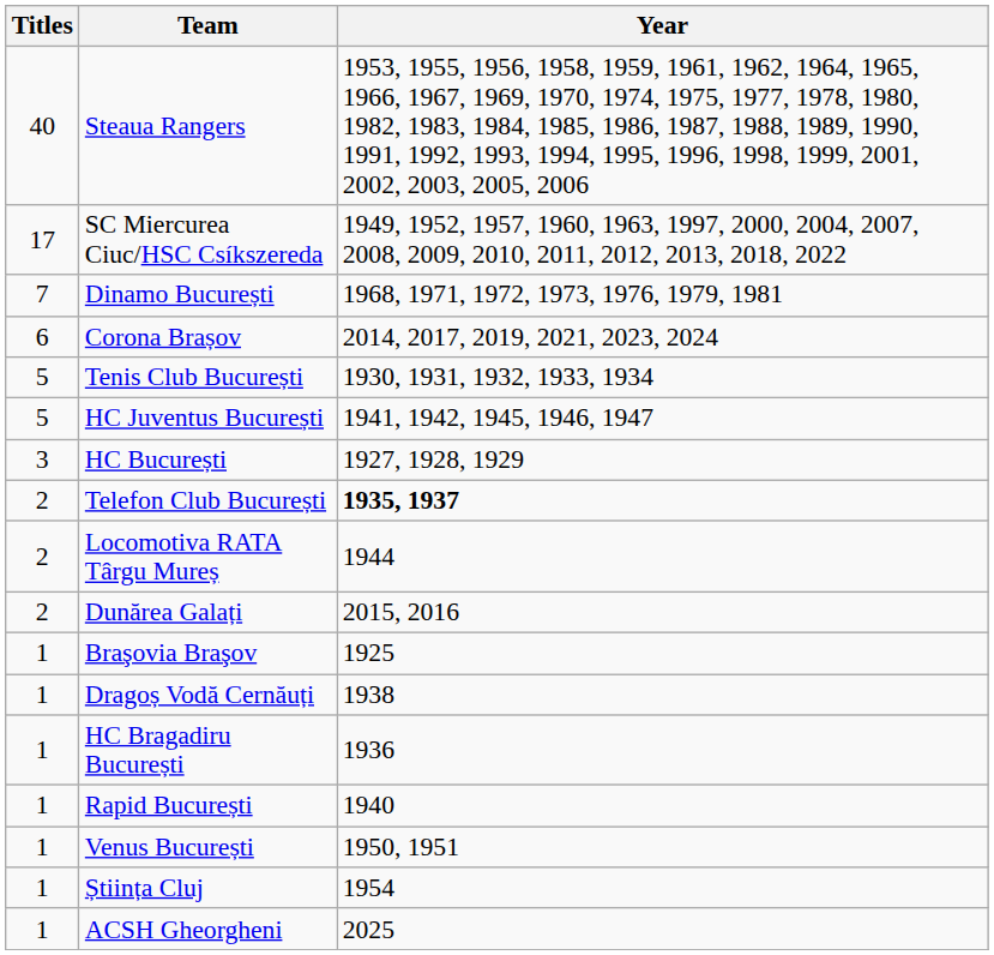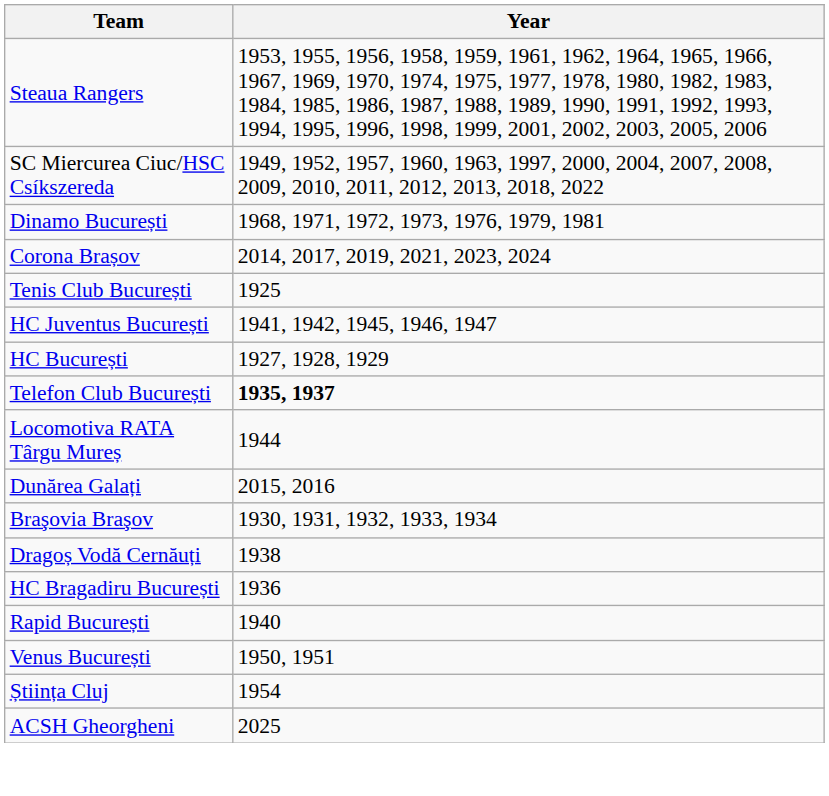- column: Titles | 40 | 17 | 7 | 6 | 5 | 5 | 3 | 2 | 2 | 2 | 1 | 1 | 1 | 1 | 1 | 1 | 1
Tenis Club București | Year: 1930, 1931, 1932, 1933, 1934 -> 1925
Braşovia Braşov | Year: 1925 -> 1930, 1931, 1932, 1933, 1934
